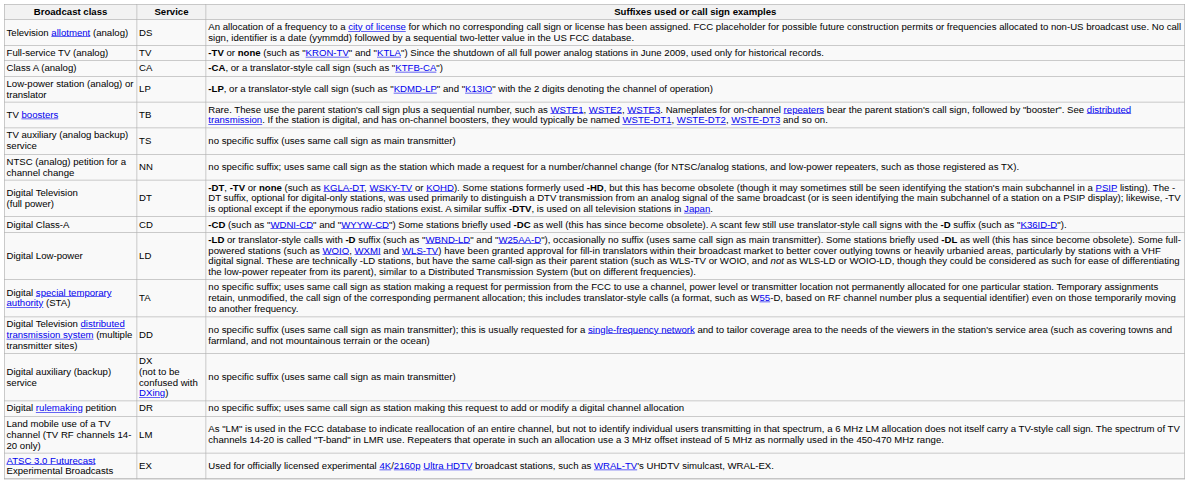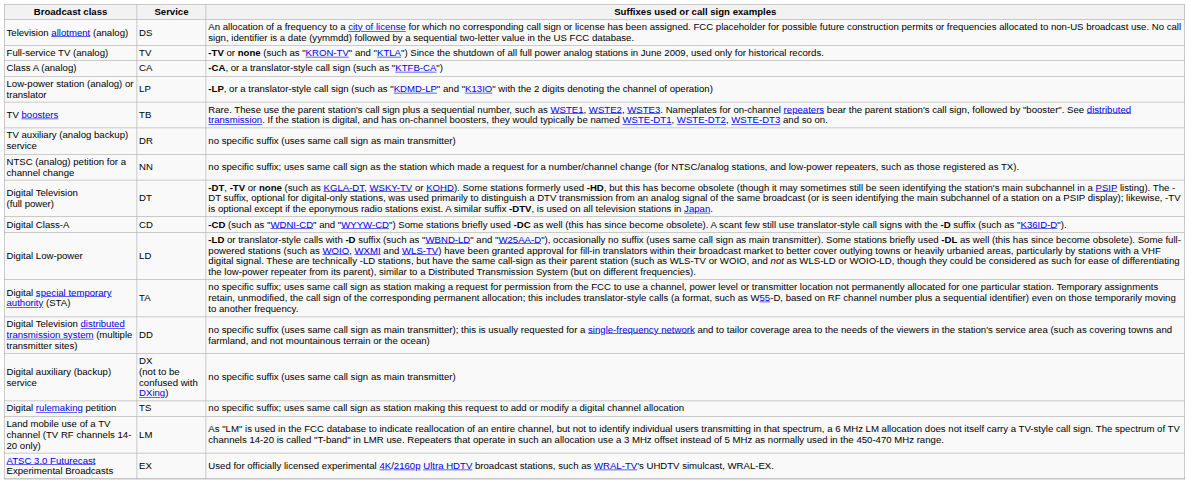TV auxiliary (analog backup) service | Service: TS -> DR
Digital rulemaking petition | Service: DR -> TS
